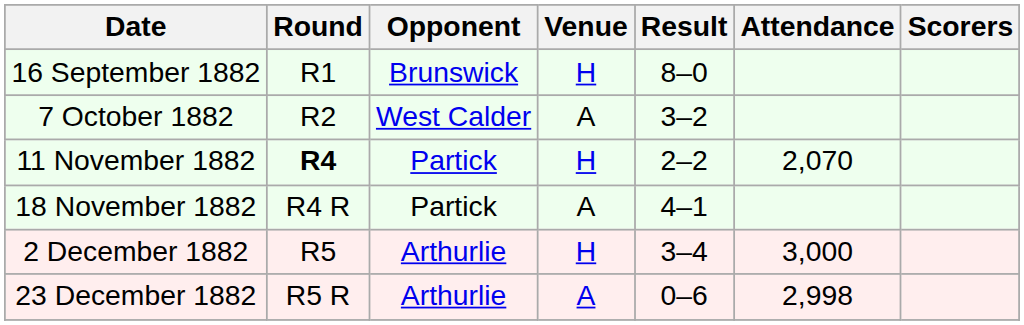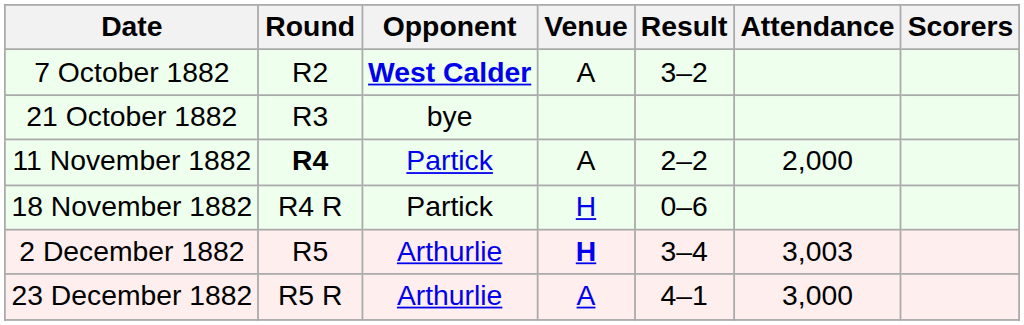- row: 16 September 1882 | R1 | Brunswick | H | 8–0
7 October 1882 | Opponent: normal -> bold
+ row: 21 October 1882 | R3 | bye
11 November 1882 | Venue: H -> A
11 November 1882 | Attendance: 2,070 -> 2,000
18 November 1882 | Venue: A -> H
18 November 1882 | Result: 4–1 -> 0–6
2 December 1882 | Venue: normal -> bold
2 December 1882 | Attendance: 3,000 -> 3,003
23 December 1882 | Result: 0–6 -> 4–1
23 December 1882 | Attendance: 2,998 -> 3,000
